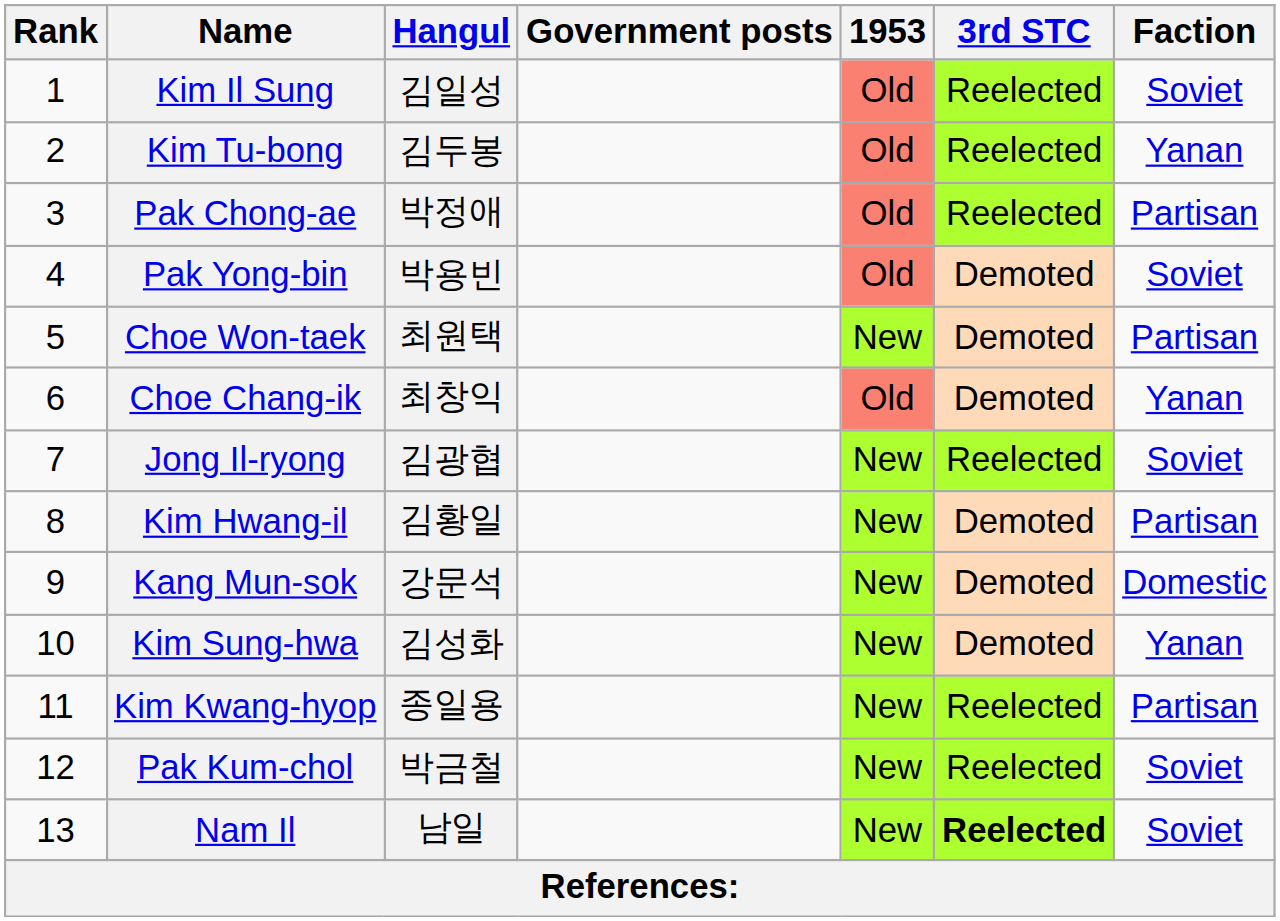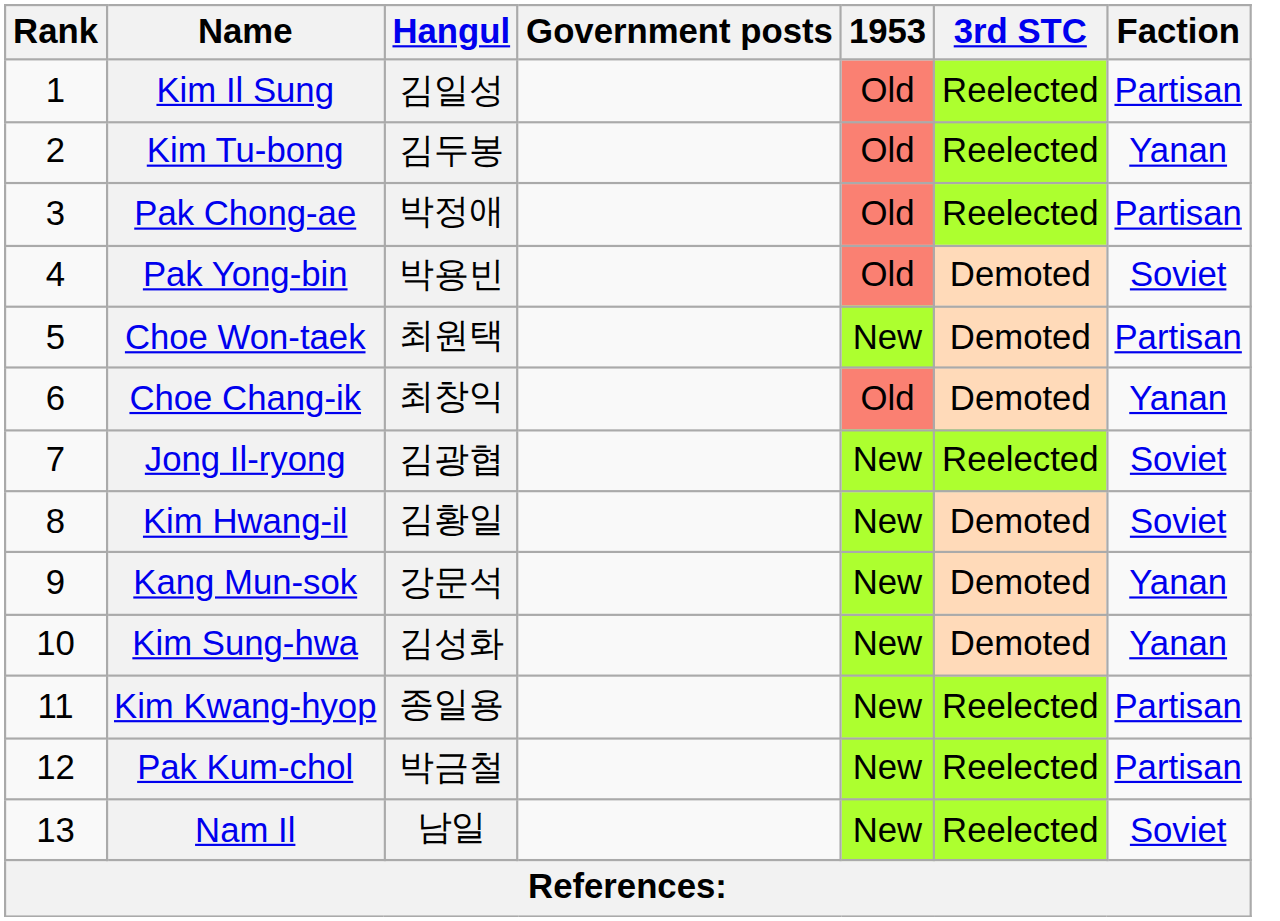Kim Il Sung | Faction: Soviet -> Partisan
Kim Hwang-il | Faction: Partisan -> Soviet
Kang Mun-sok | Faction: Domestic -> Yanan
Pak Kum-chol | Faction: Soviet -> Partisan
Nam Il | 3rd STC: bold -> normal
